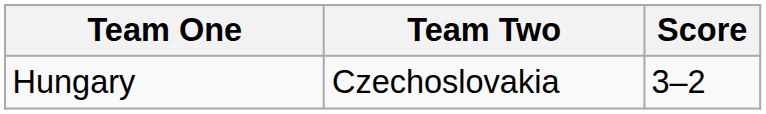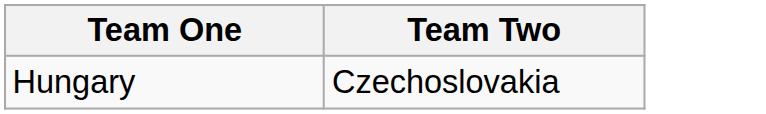- column: Score | 3–2
